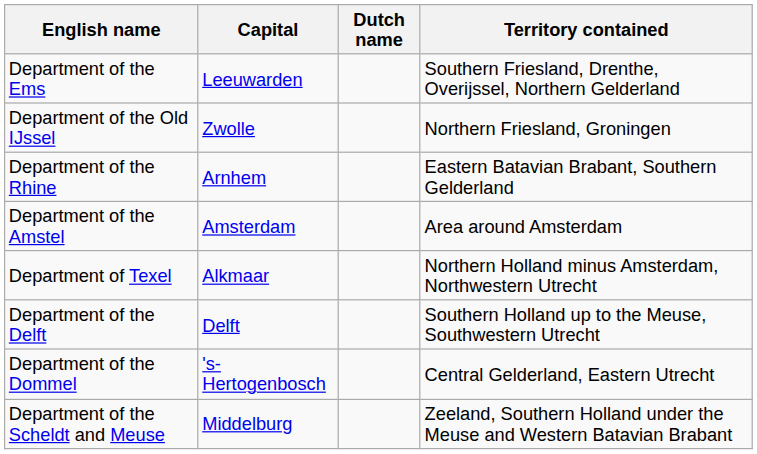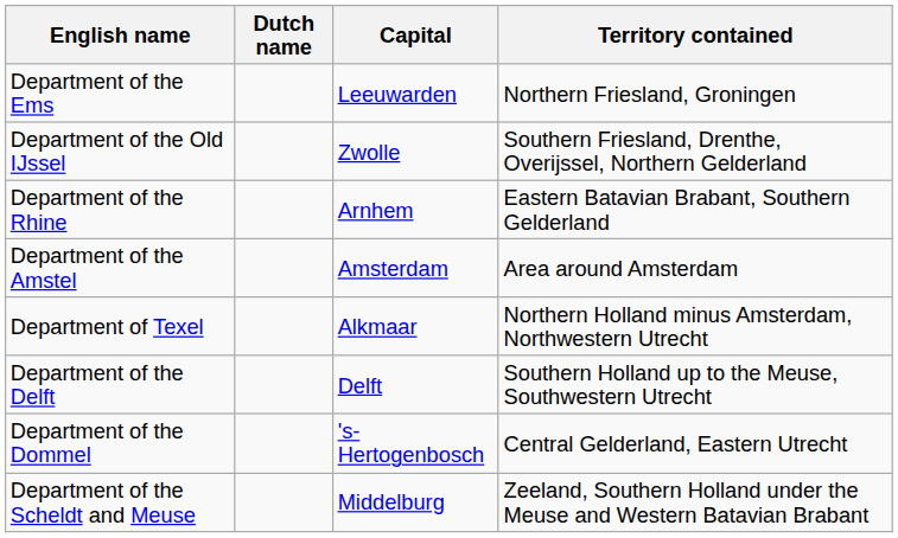columns swapped: Dutch name <-> Capital
Department of the Ems | Territory contained: Southern Friesland, Drenthe, Overijssel, Northern Gelderland -> Northern Friesland, Groningen
Department of the Old IJssel | Territory contained: Northern Friesland, Groningen -> Southern Friesland, Drenthe, Overijssel, Northern Gelderland
